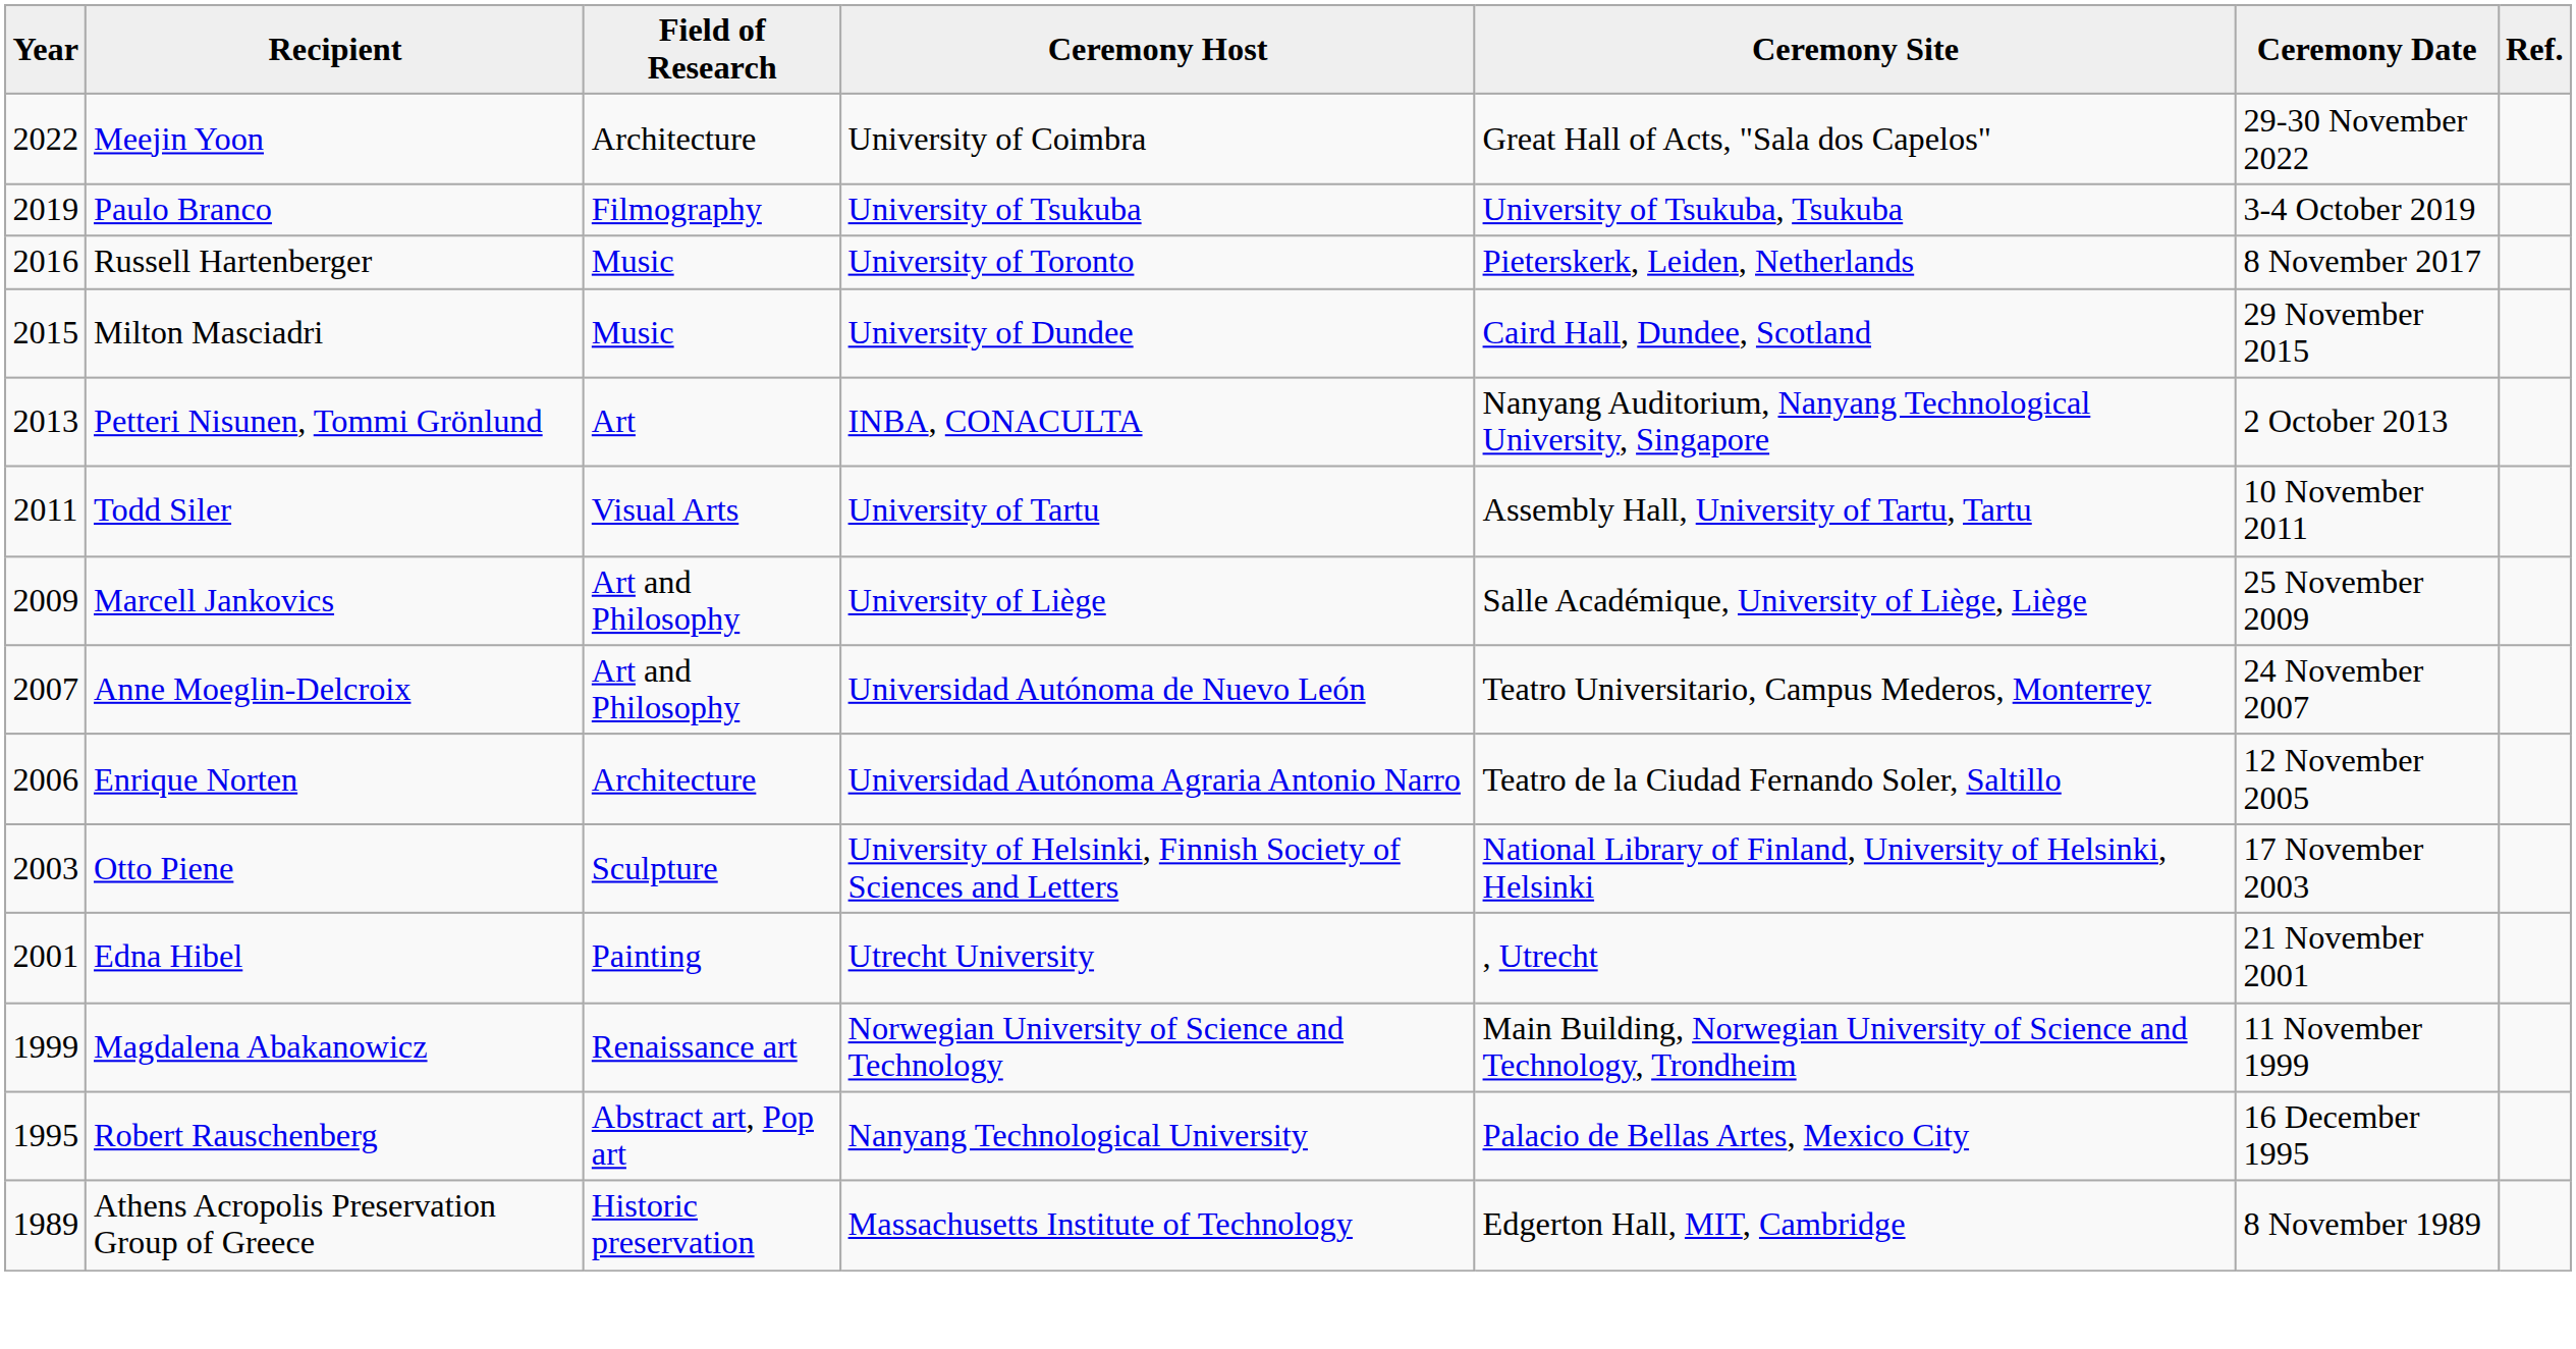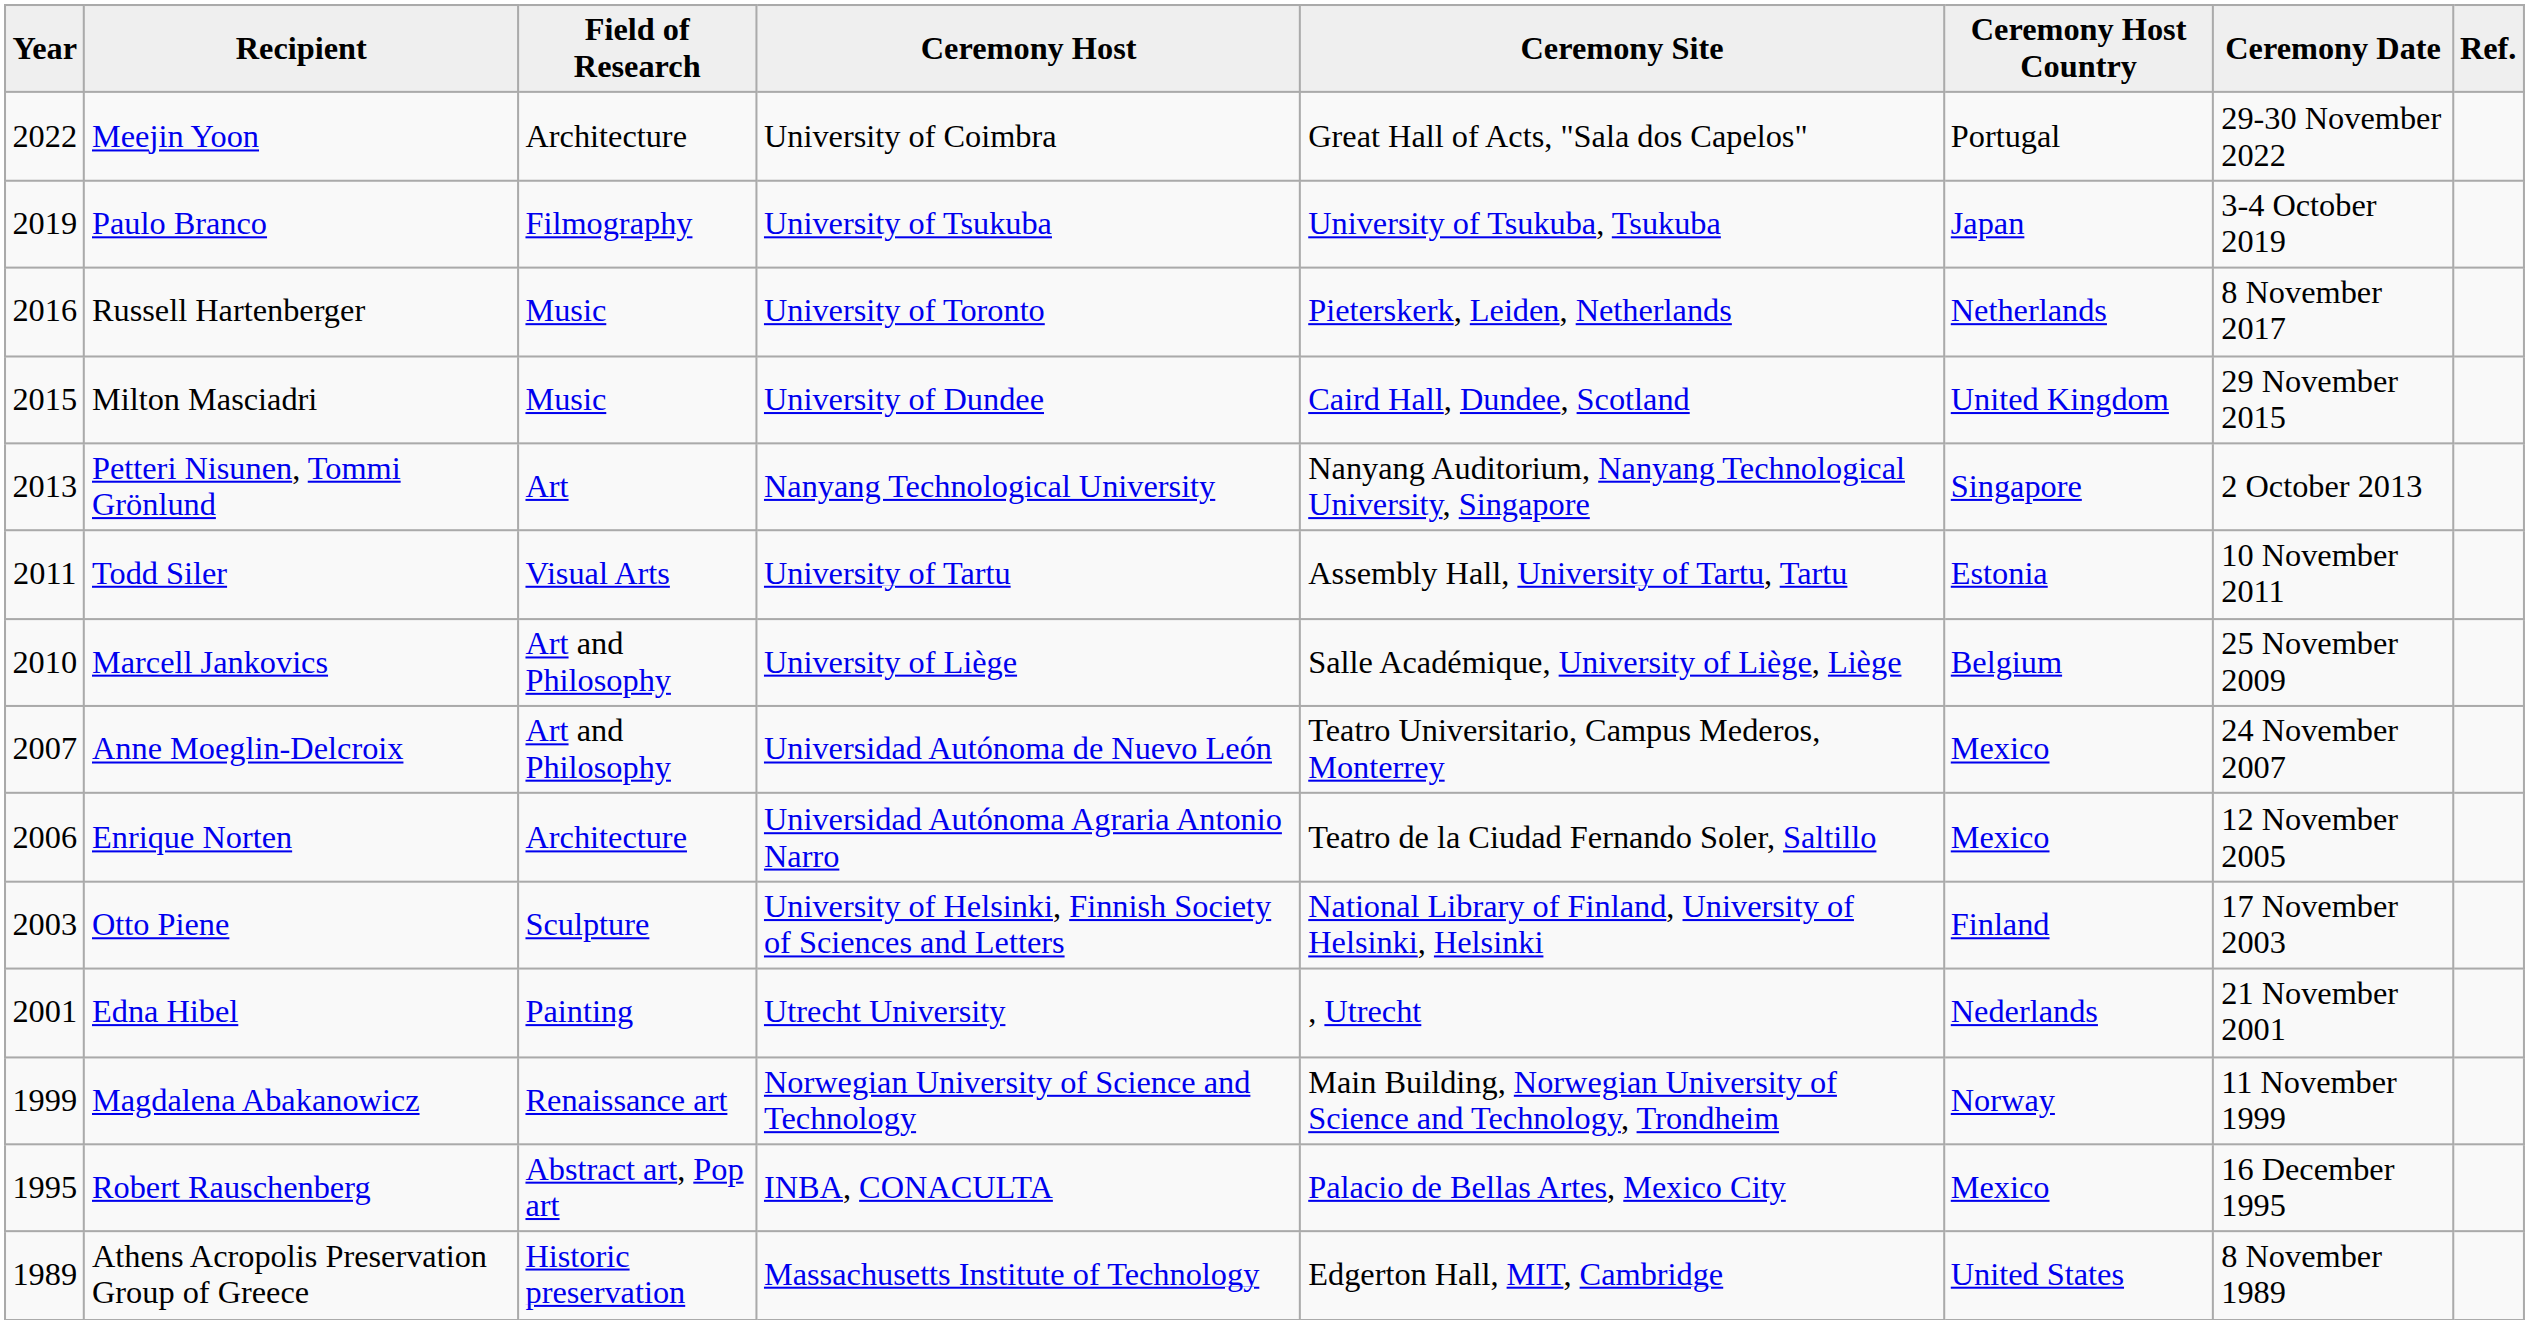+ column: Ceremony Host Country | Portugal | Japan | Netherlands | United Kingdom | Singapore | Estonia | Belgium | Mexico | Mexico | Finland | Nederlands | Norway | Mexico | United States
Petteri Nisunen, Tommi Grönlund | Ceremony Host: INBA, CONACULTA -> Nanyang Technological University
Marcell Jankovics | Year: 2009 -> 2010
Robert Rauschenberg | Ceremony Host: Nanyang Technological University -> INBA, CONACULTA
